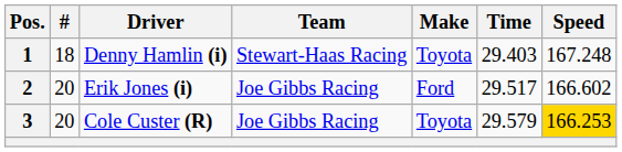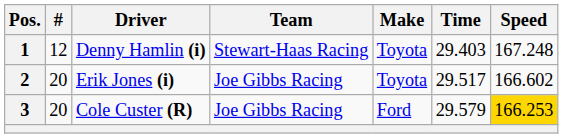1 | #: 18 -> 12
2 | Make: Ford -> Toyota
3 | Make: Toyota -> Ford
